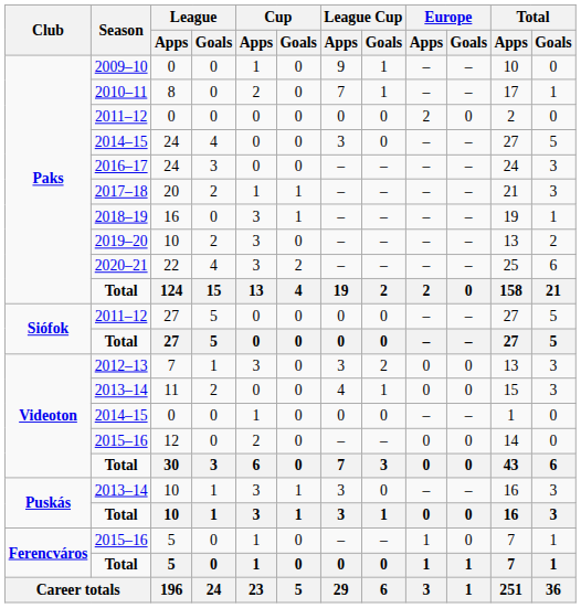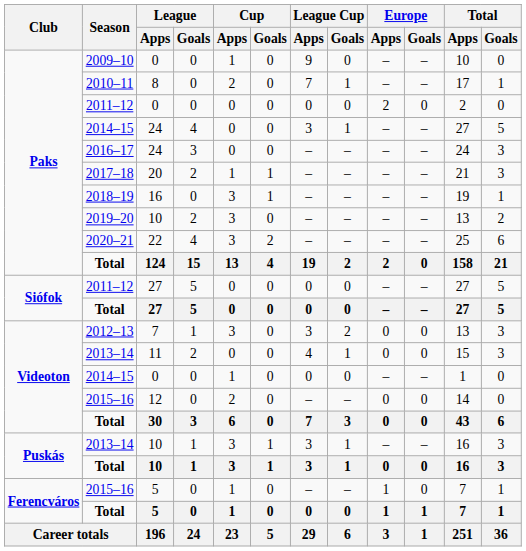2009–10 / 0 | Europe / Apps: 1 -> 0
2014–15 / 24 | Europe / Apps: 0 -> 1
2013–14 / 10 | Europe / Apps: 0 -> 1
